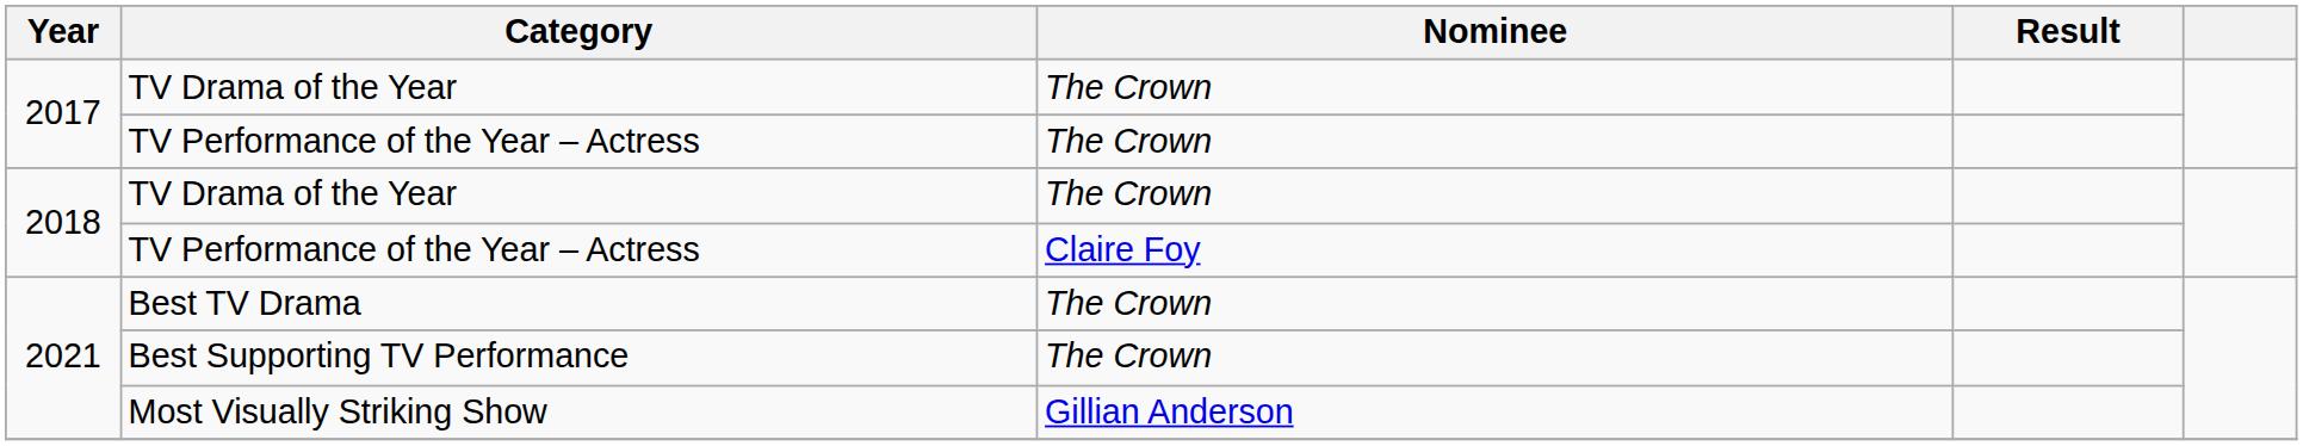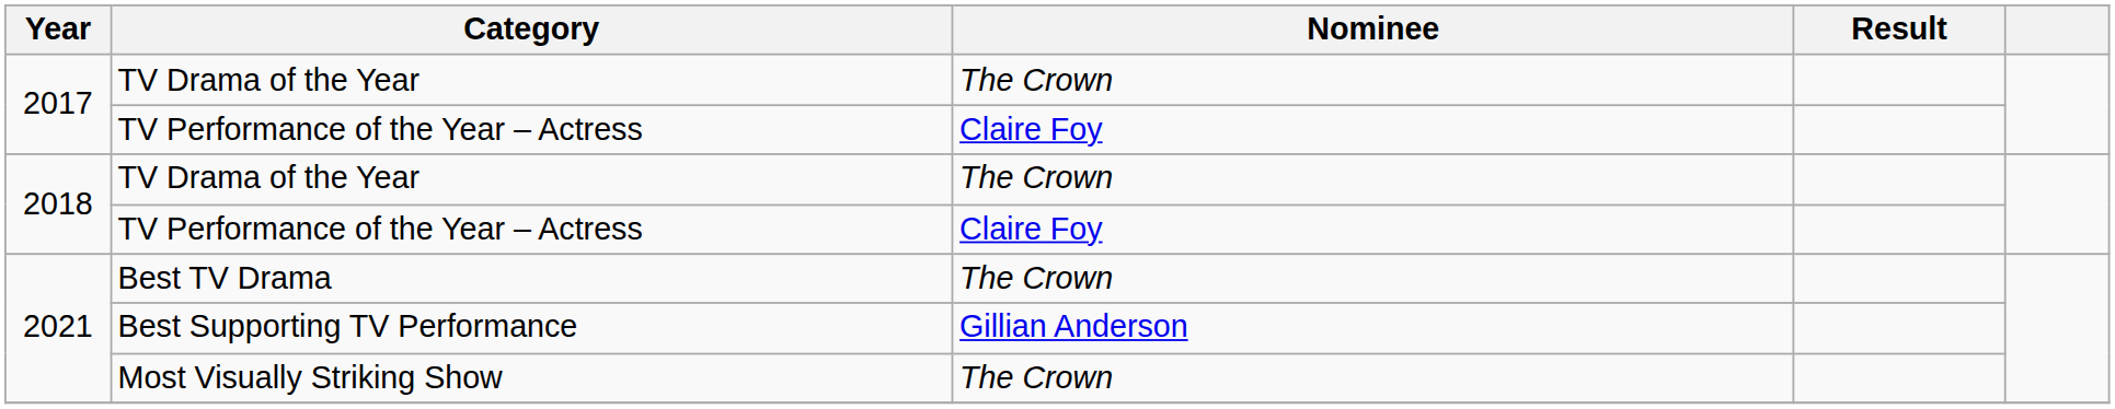2017 / TV Performance of the Year – Actress | Nominee: The Crown -> Claire Foy
Best Supporting TV Performance | Nominee: The Crown -> Gillian Anderson
Most Visually Striking Show | Nominee: Gillian Anderson -> The Crown
